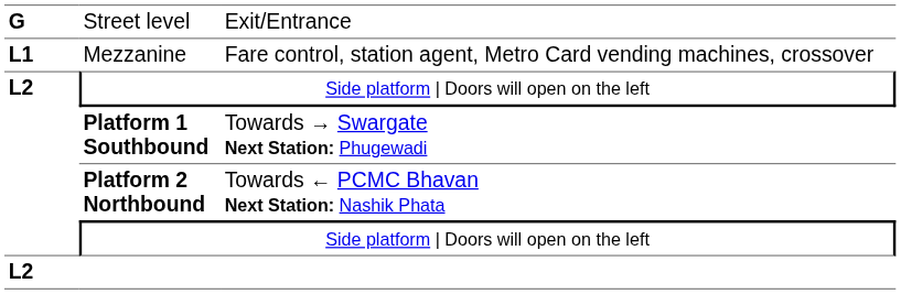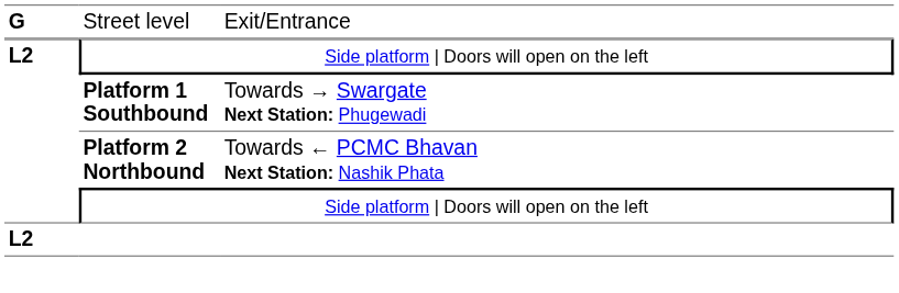- row: L1 | Mezzanine | Fare control, station agent, Metro Card vending machines, crossover
